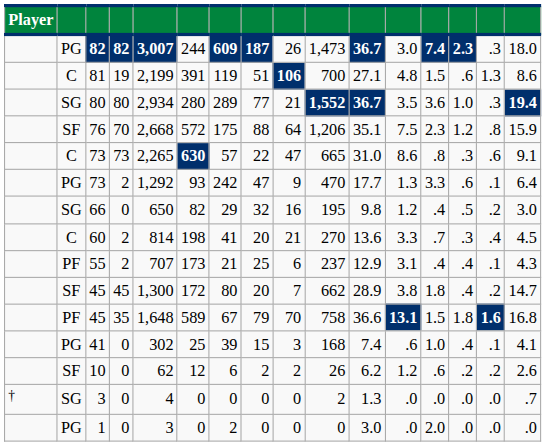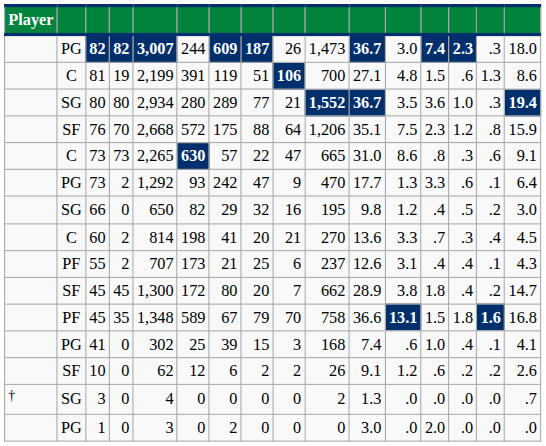55 | column 11: 12.9 -> 12.6
45 / 35 | column 5: 1,648 -> 1,348
10 | column 11: 6.2 -> 9.1
